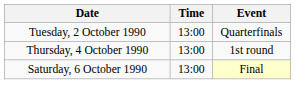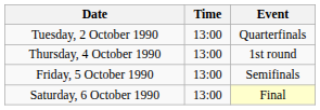+ row: Friday, 5 October 1990 | 13:00 | Semifinals
